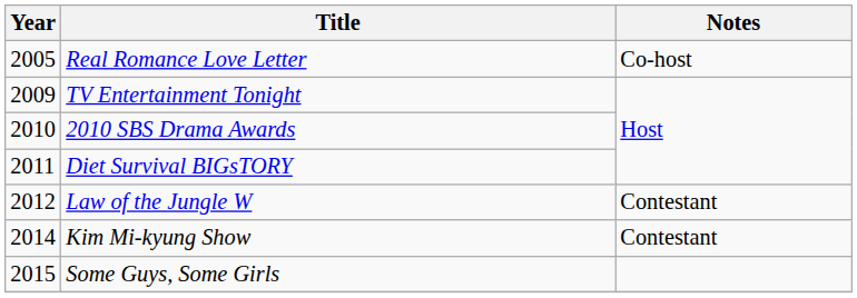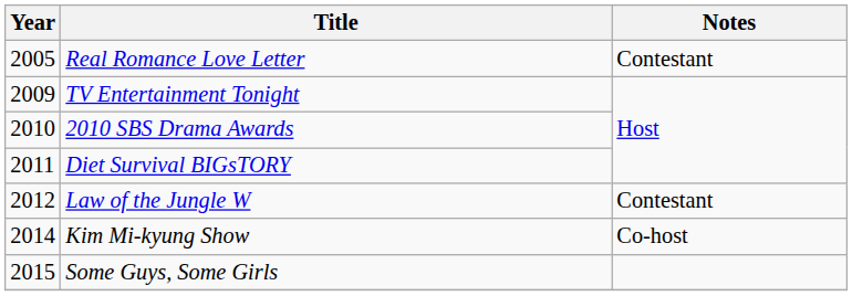Real Romance Love Letter | Notes: Co-host -> Contestant
Kim Mi-kyung Show | Notes: Contestant -> Co-host
